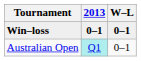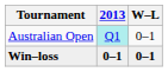rows swapped: Australian Open <-> Win–loss
